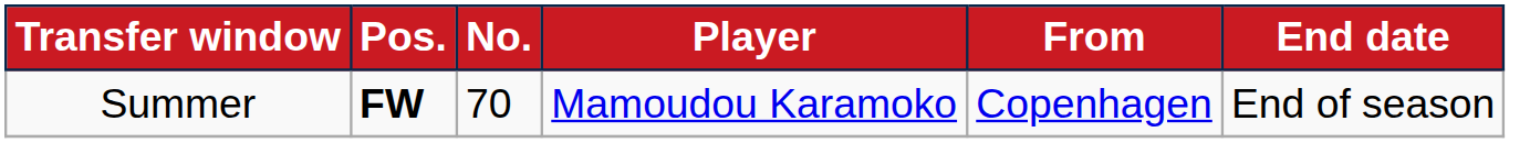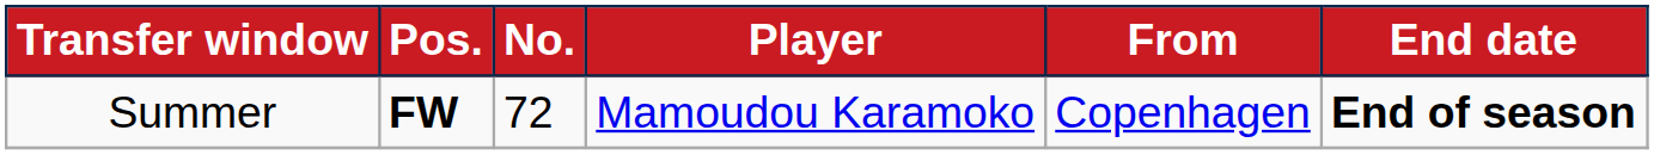Summer | No.: 70 -> 72
Summer | End date: normal -> bold
